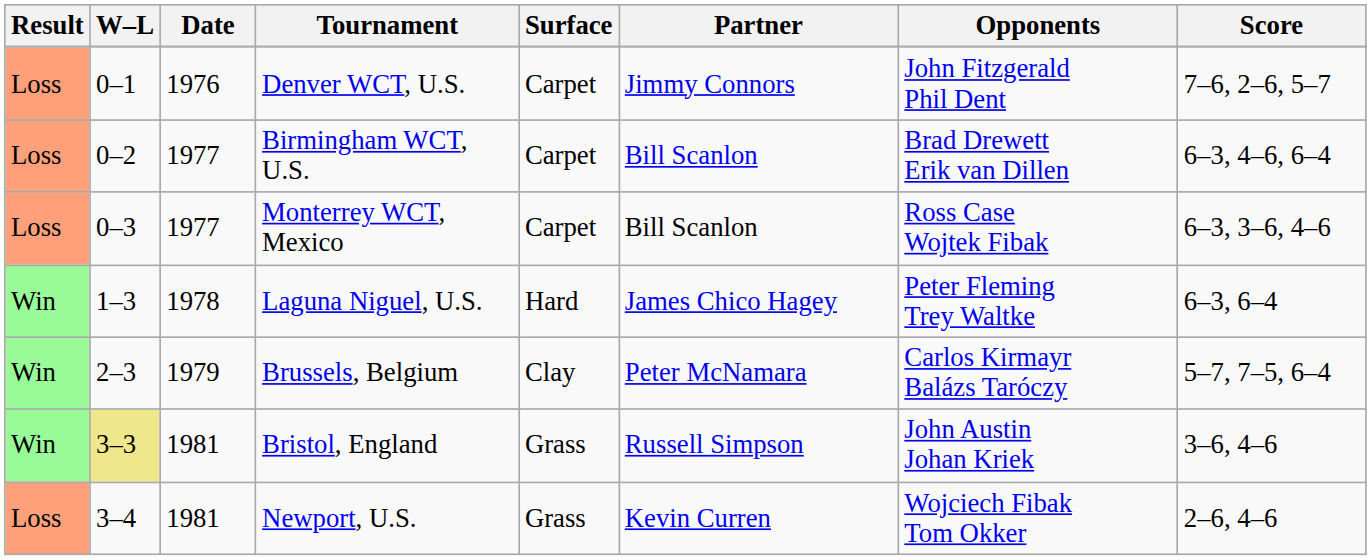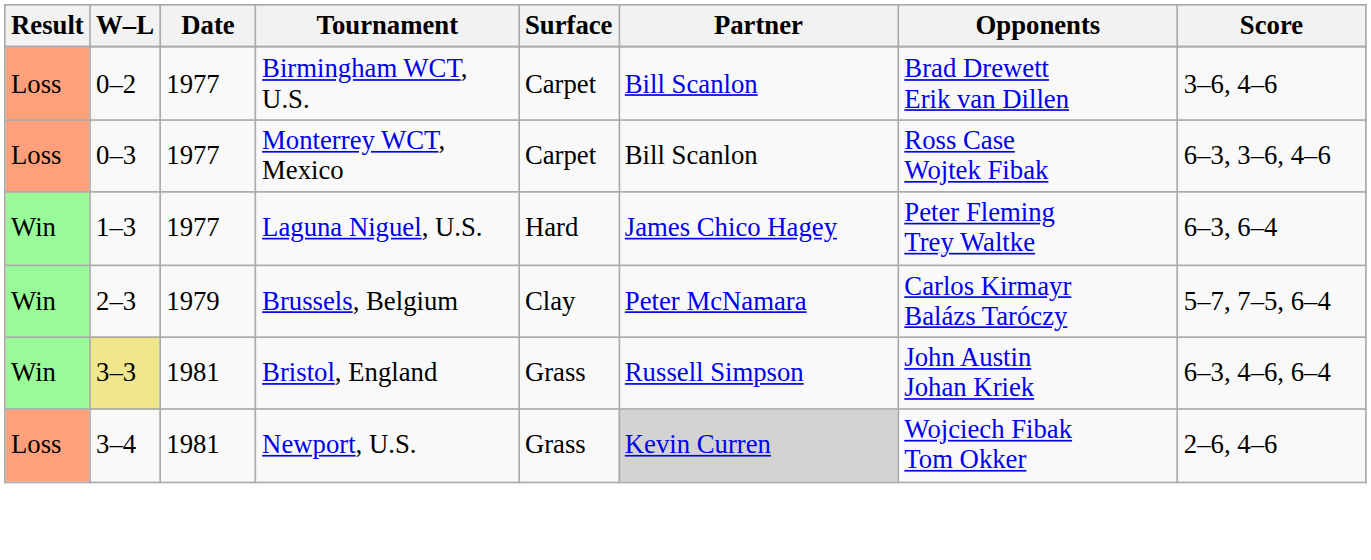- row: Loss | 0–1 | 1976 | Denver WCT, U.S. | Carpet | Jimmy Connors | John Fitzgerald Phil Dent | 7–6, 2–6, 5–7
Birmingham WCT, U.S. | Score: 6–3, 4–6, 6–4 -> 3–6, 4–6
Laguna Niguel, U.S. | Date: 1978 -> 1977
Bristol, England | Score: 3–6, 4–6 -> 6–3, 4–6, 6–4
Newport, U.S. | Partner: no background -> lightgrey background
